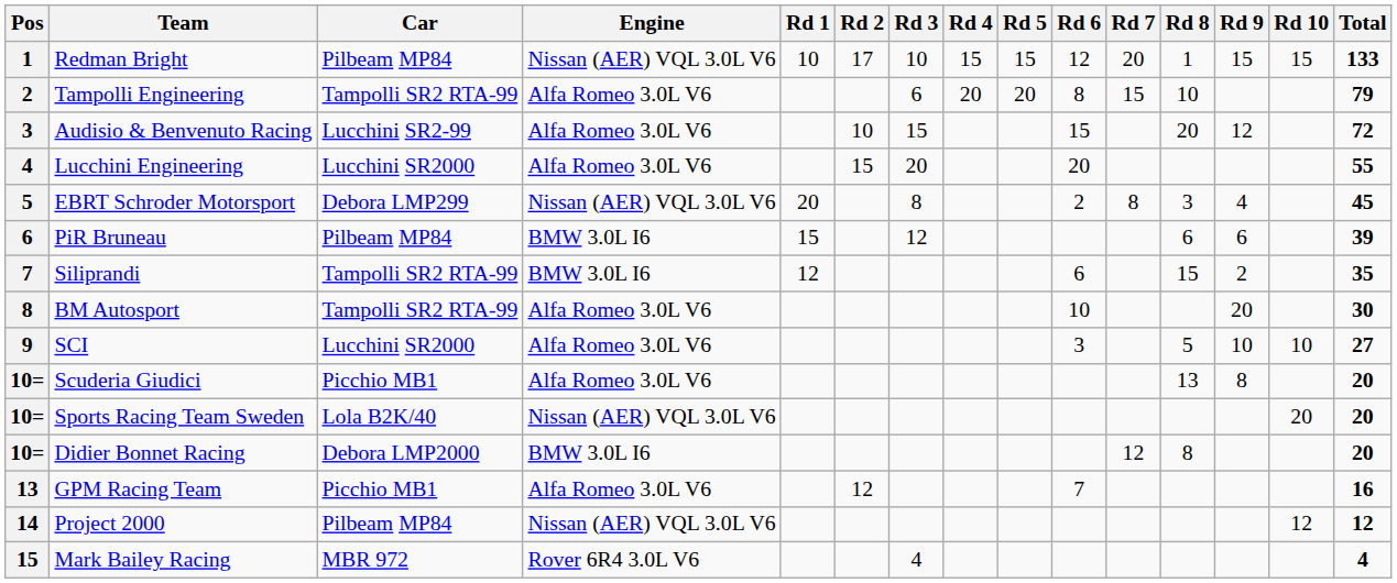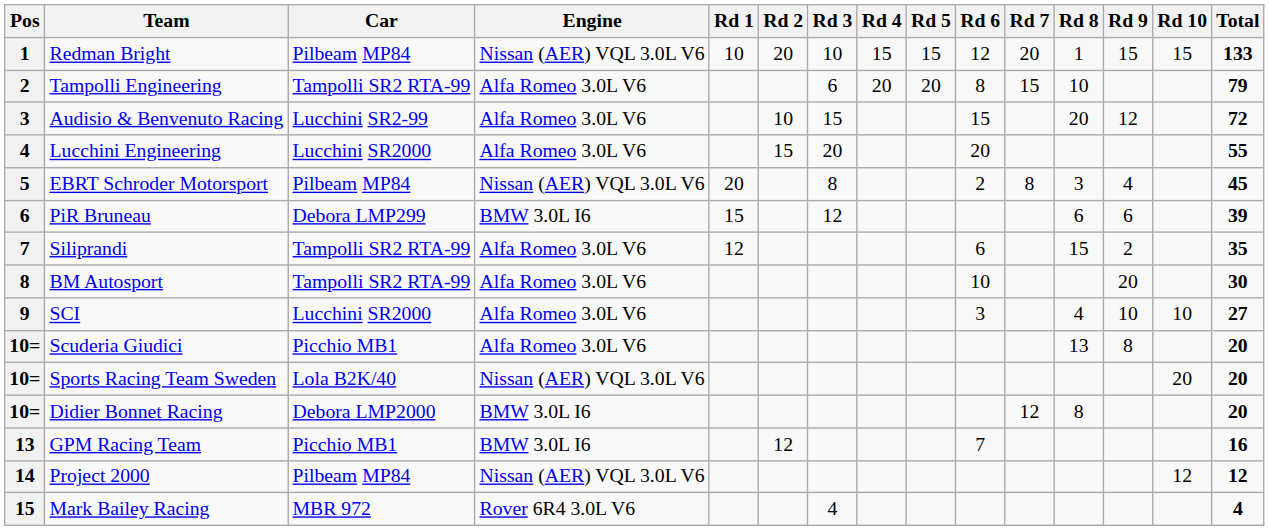Redman Bright | Rd 2: 17 -> 20
EBRT Schroder Motorsport | Car: Debora LMP299 -> Pilbeam MP84
PiR Bruneau | Car: Pilbeam MP84 -> Debora LMP299
Siliprandi | Engine: BMW 3.0L I6 -> Alfa Romeo 3.0L V6
SCI | Rd 8: 5 -> 4
GPM Racing Team | Engine: Alfa Romeo 3.0L V6 -> BMW 3.0L I6
